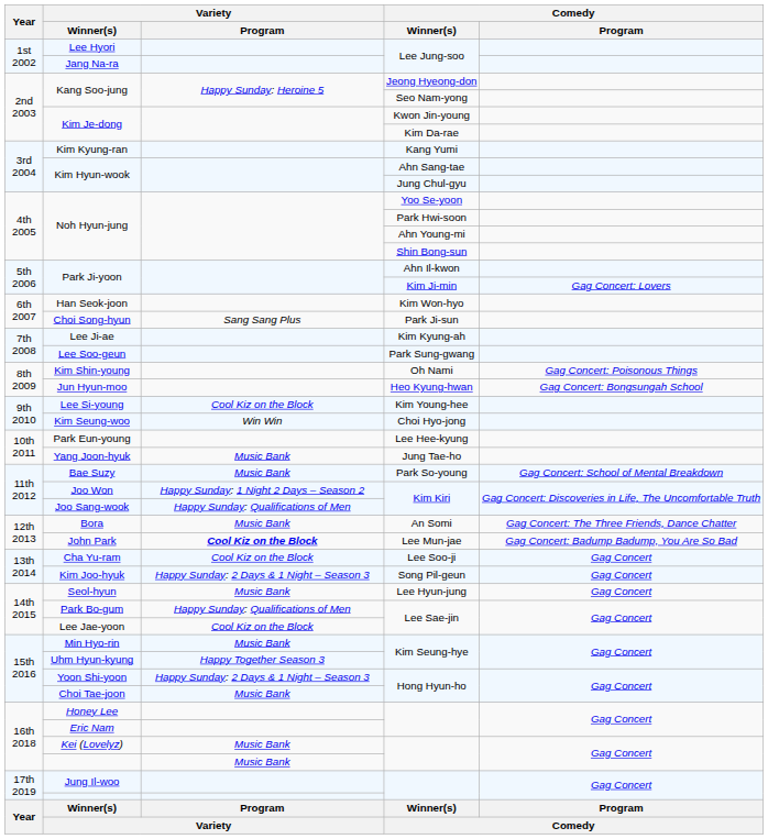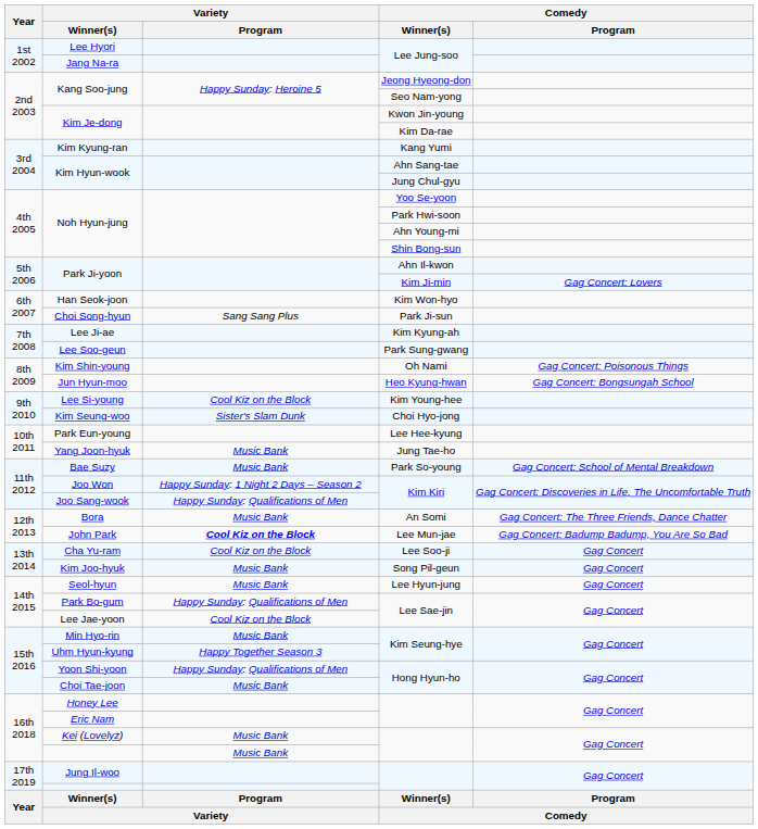Kim Seung-woo | Variety / Program: Win Win -> Sister's Slam Dunk
Kim Joo-hyuk | Variety / Program: Happy Sunday: 2 Days & 1 Night – Season 3 -> Music Bank
Yoon Shi-yoon | Variety / Program: Happy Sunday: 2 Days & 1 Night – Season 3 -> Happy Sunday: Qualifications of Men
